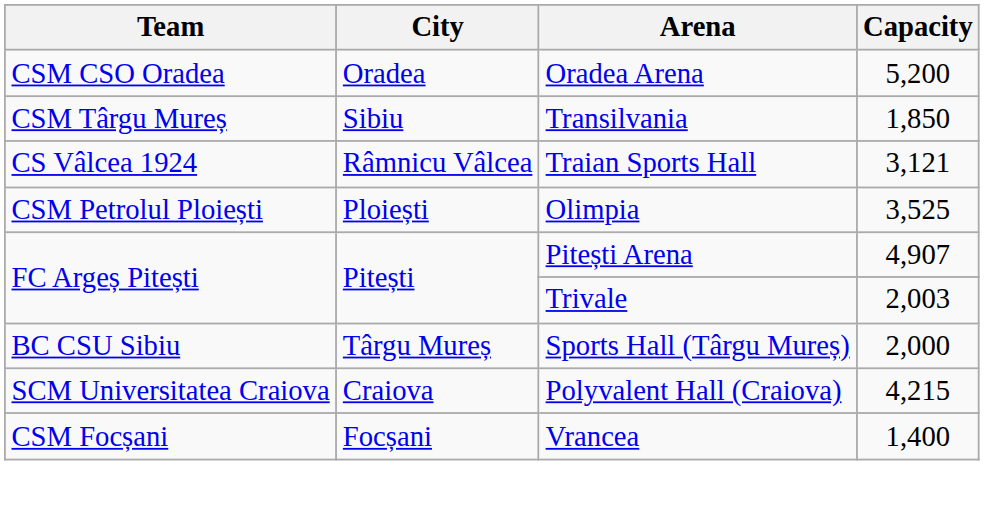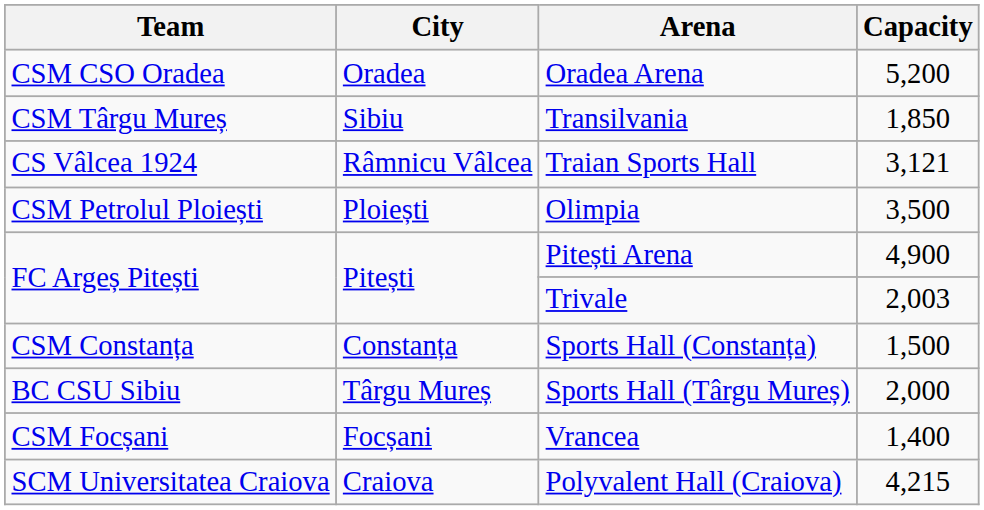Olimpia | Capacity: 3,525 -> 3,500
Pitești Arena | Capacity: 4,907 -> 4,900
+ row: CSM Constanța | Constanța | Sports Hall (Constanța) | 1,500
rows swapped: Vrancea <-> Polyvalent Hall (Craiova)
